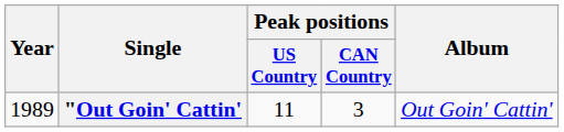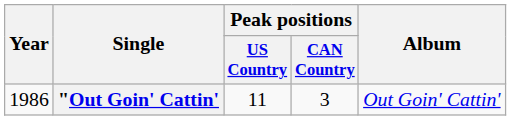"Out Goin' Cattin' | Year: 1989 -> 1986
